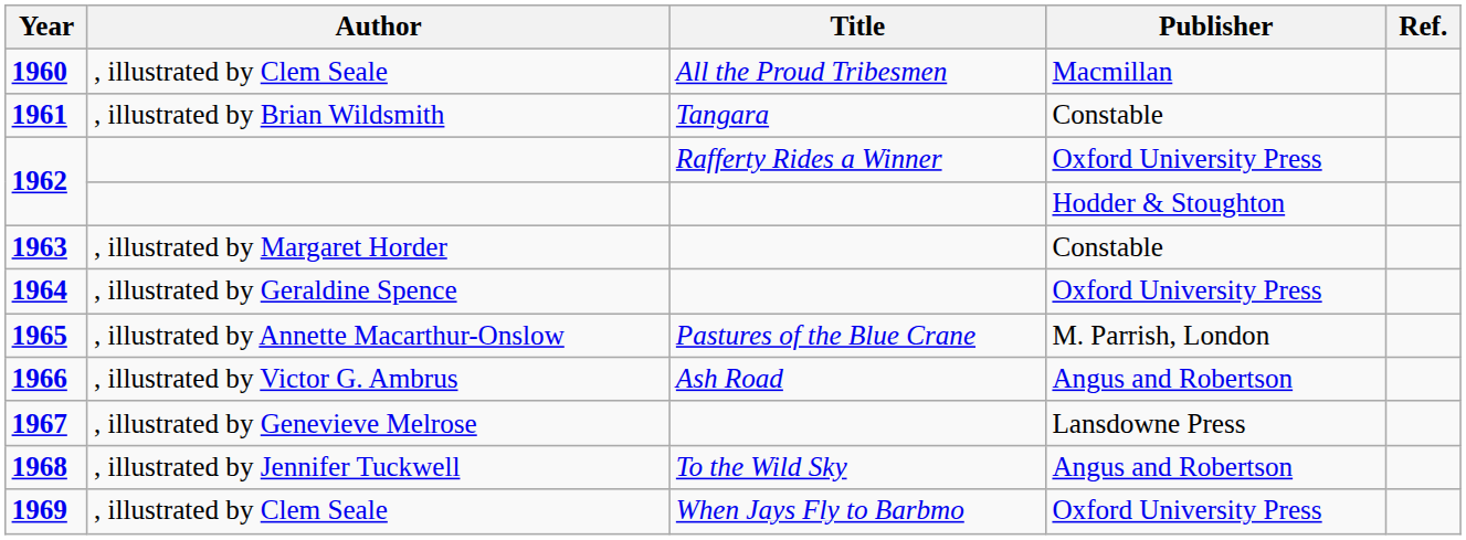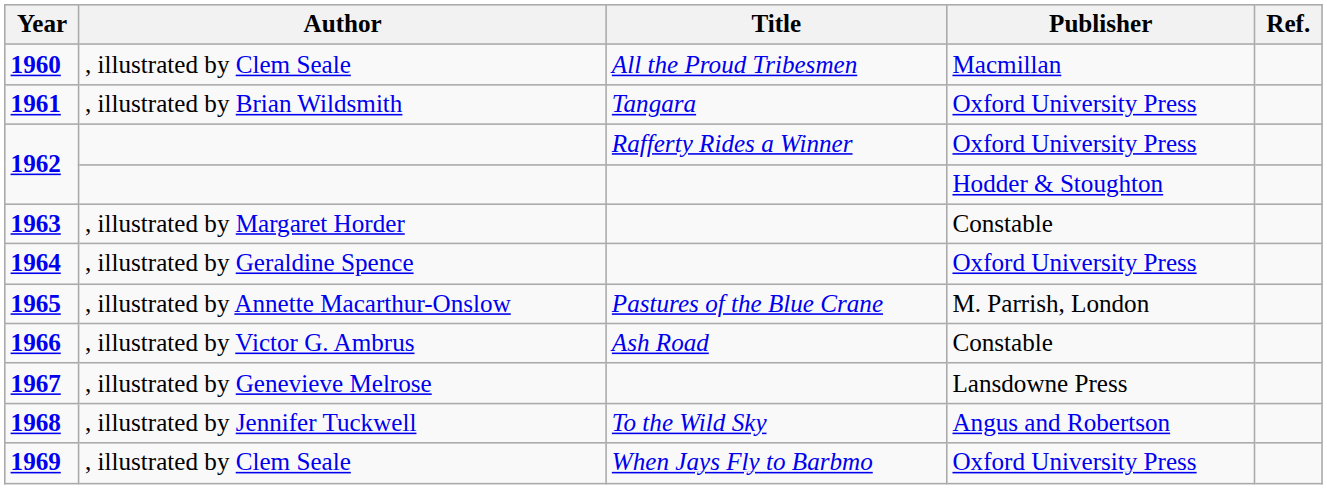1961 | Publisher: Constable -> Oxford University Press
1966 | Publisher: Angus and Robertson -> Constable
